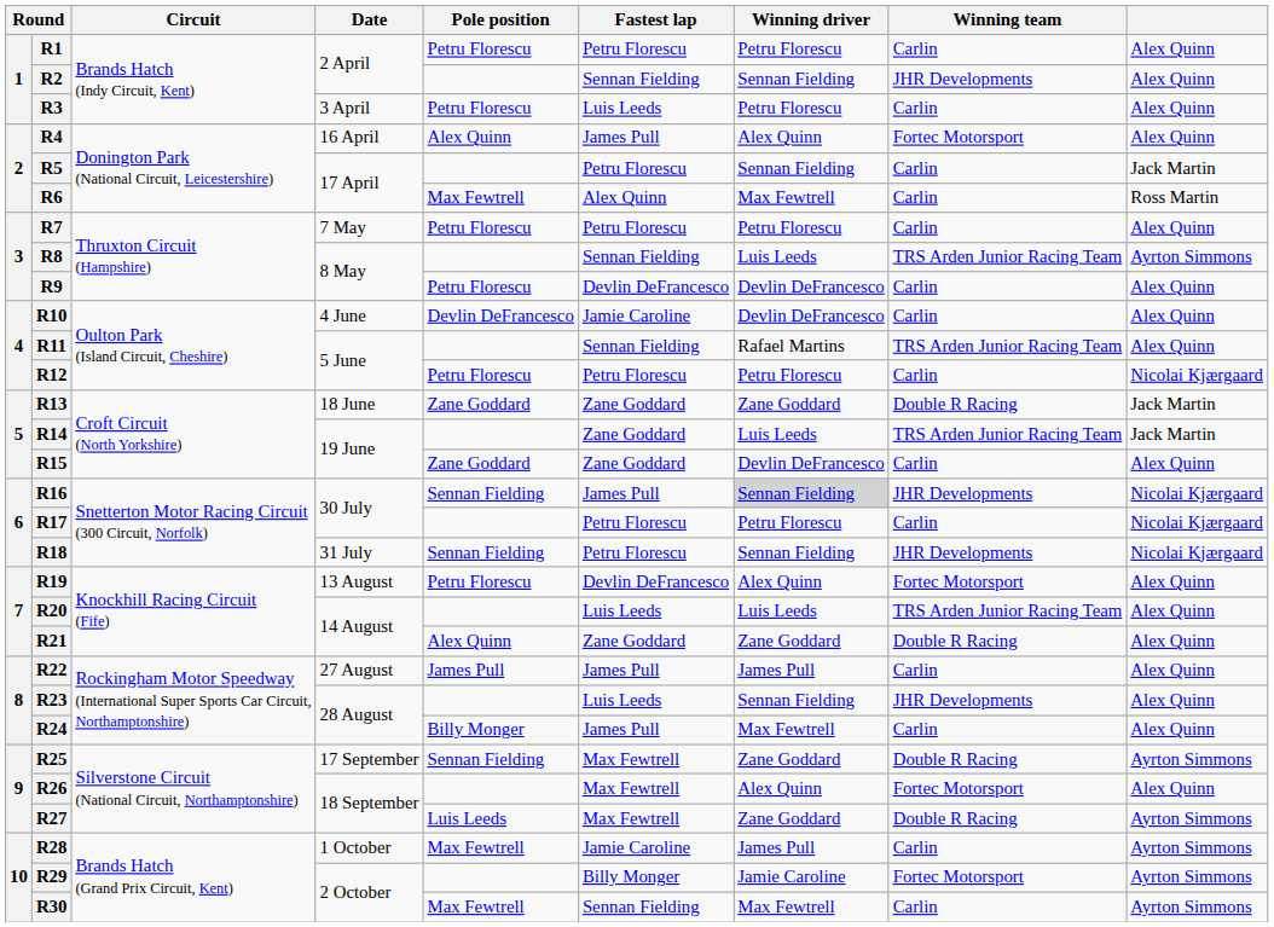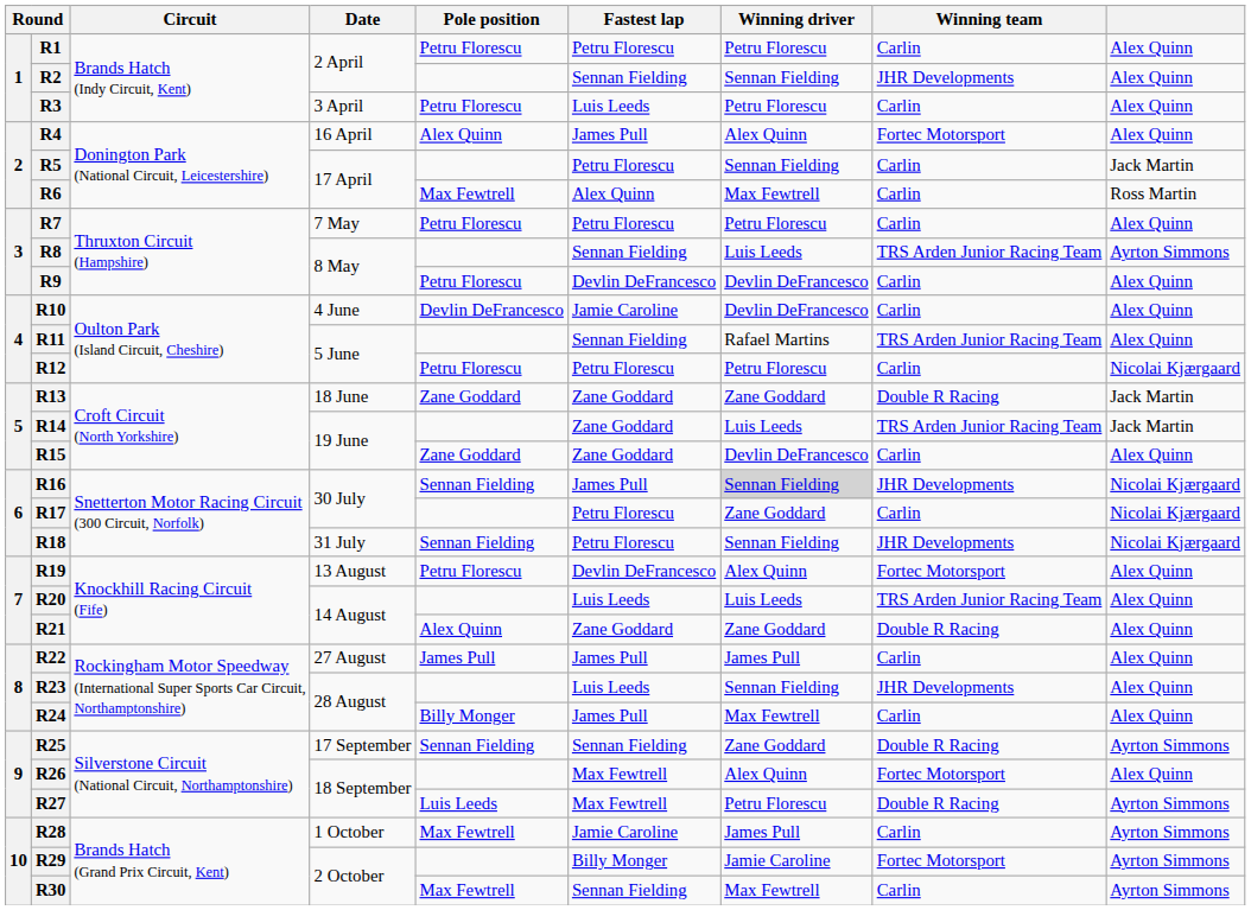R17 | Winning driver: Petru Florescu -> Zane Goddard
R25 | Fastest lap: Max Fewtrell -> Sennan Fielding
R27 | Winning driver: Zane Goddard -> Petru Florescu
